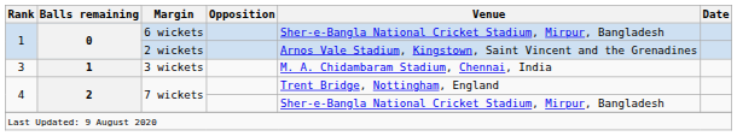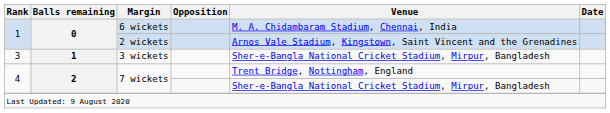6 wickets | Venue: Sher-e-Bangla National Cricket Stadium, Mirpur, Bangladesh -> M. A. Chidambaram Stadium, Chennai, India
3 wickets | Venue: M. A. Chidambaram Stadium, Chennai, India -> Sher-e-Bangla National Cricket Stadium, Mirpur, Bangladesh
